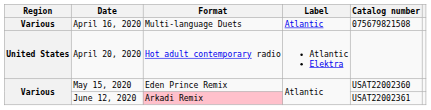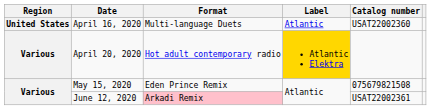April 16, 2020 | Region: Various -> United States
April 16, 2020 | Catalog number: 075679821508 -> USAT22002360
April 20, 2020 | Region: United States -> Various
April 20, 2020 | Label: no background -> gold background
May 15, 2020 | Catalog number: USAT22002360 -> 075679821508
